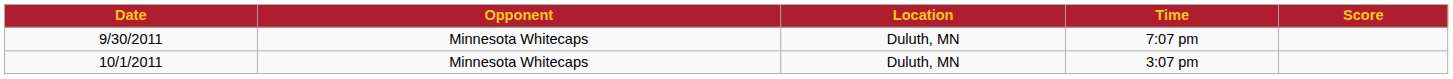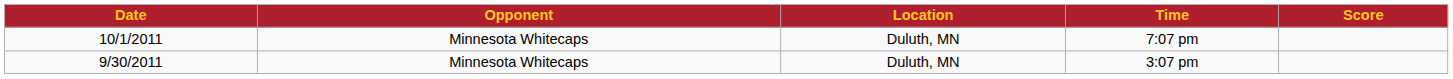7:07 pm | Date: 9/30/2011 -> 10/1/2011
3:07 pm | Date: 10/1/2011 -> 9/30/2011
